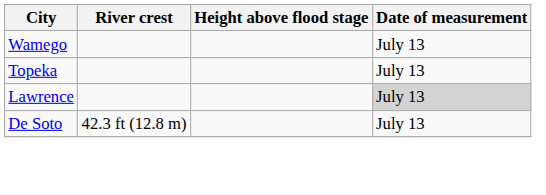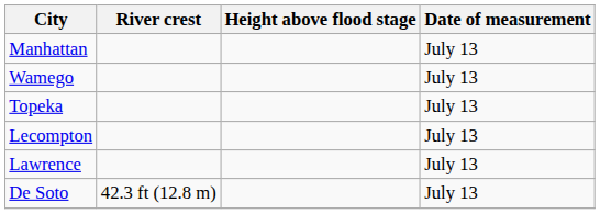+ row: Manhattan | July 13
+ row: Lecompton | July 13
Lawrence | Date of measurement: lightgrey background -> no background
